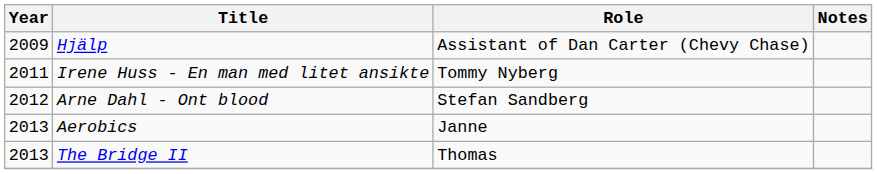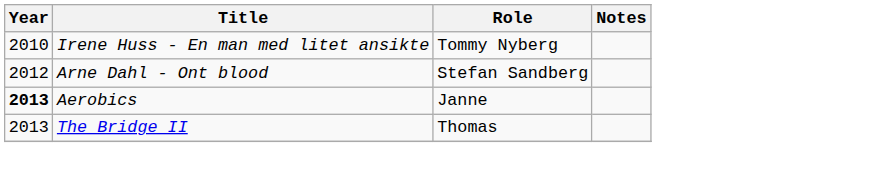- row: 2009 | Hjälp | Assistant of Dan Carter (Chevy Chase)
Irene Huss - En man med litet ansikte | Year: 2011 -> 2010
Aerobics | Year: normal -> bold
